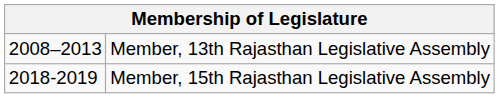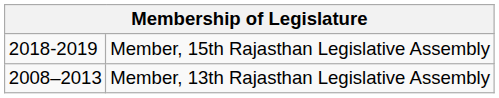rows swapped: Member, 13th Rajasthan Legislative Assembly <-> Member, 15th Rajasthan Legislative Assembly
